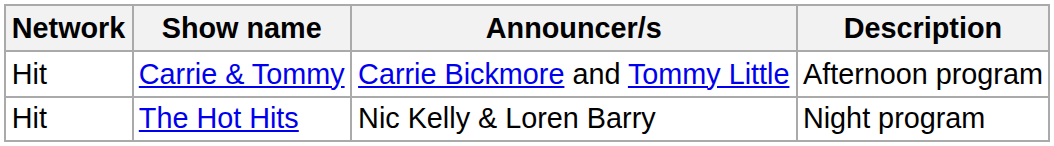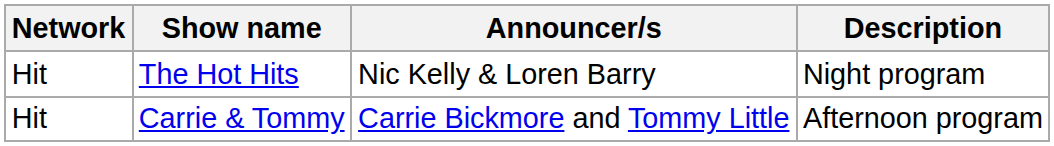rows swapped: Carrie & Tommy <-> The Hot Hits
